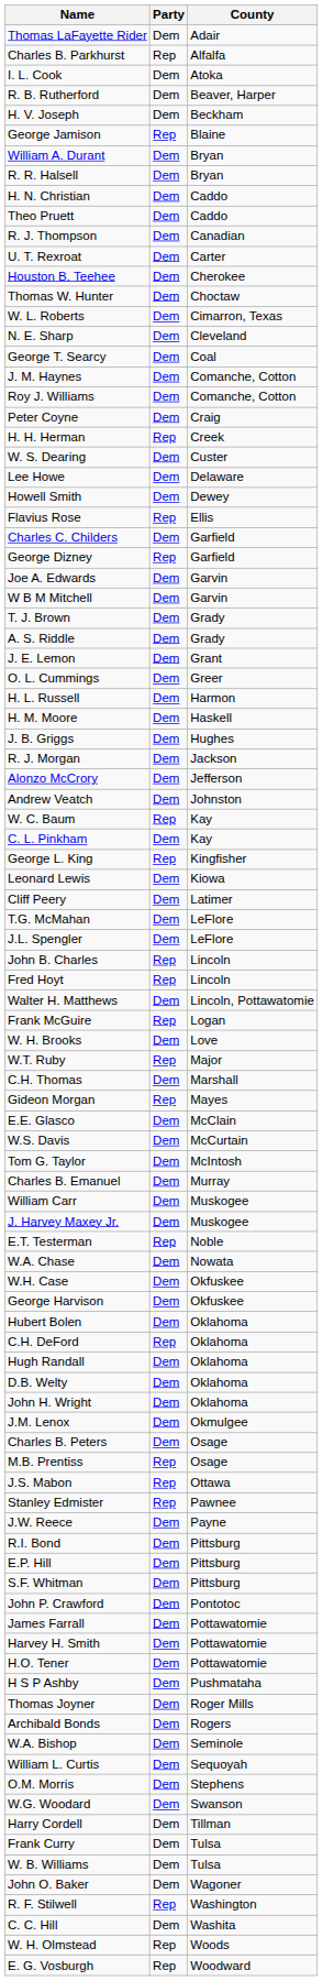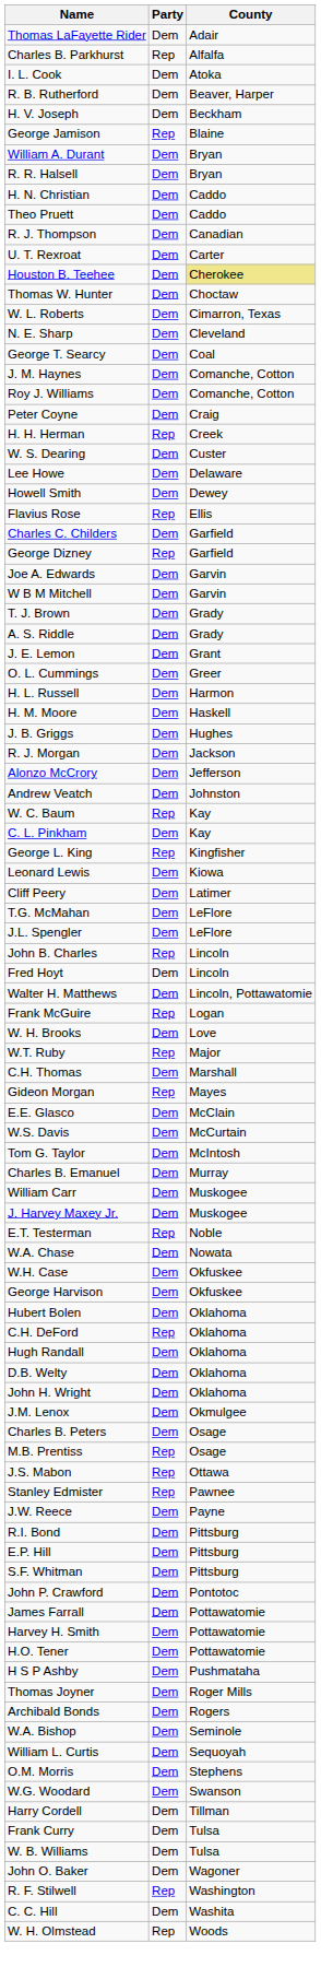Houston B. Teehee | County: no background -> khaki background
Fred Hoyt | Party: Rep -> Dem
- row: E. G. Vosburgh | Rep | Woodward
